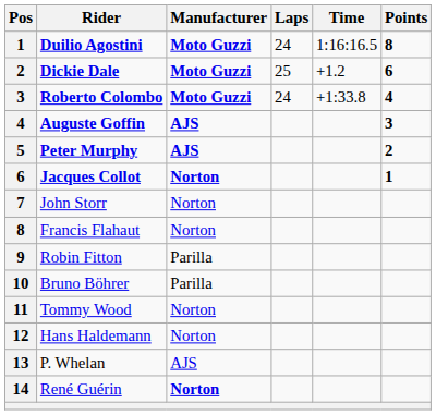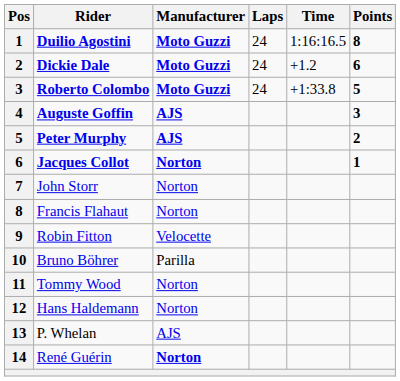Dickie Dale | Laps: 25 -> 24
Roberto Colombo | Points: 4 -> 5
Robin Fitton | Manufacturer: Parilla -> Velocette
